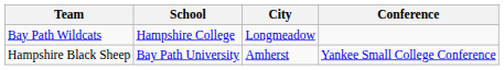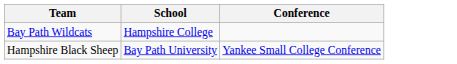- column: City | Longmeadow | Amherst
